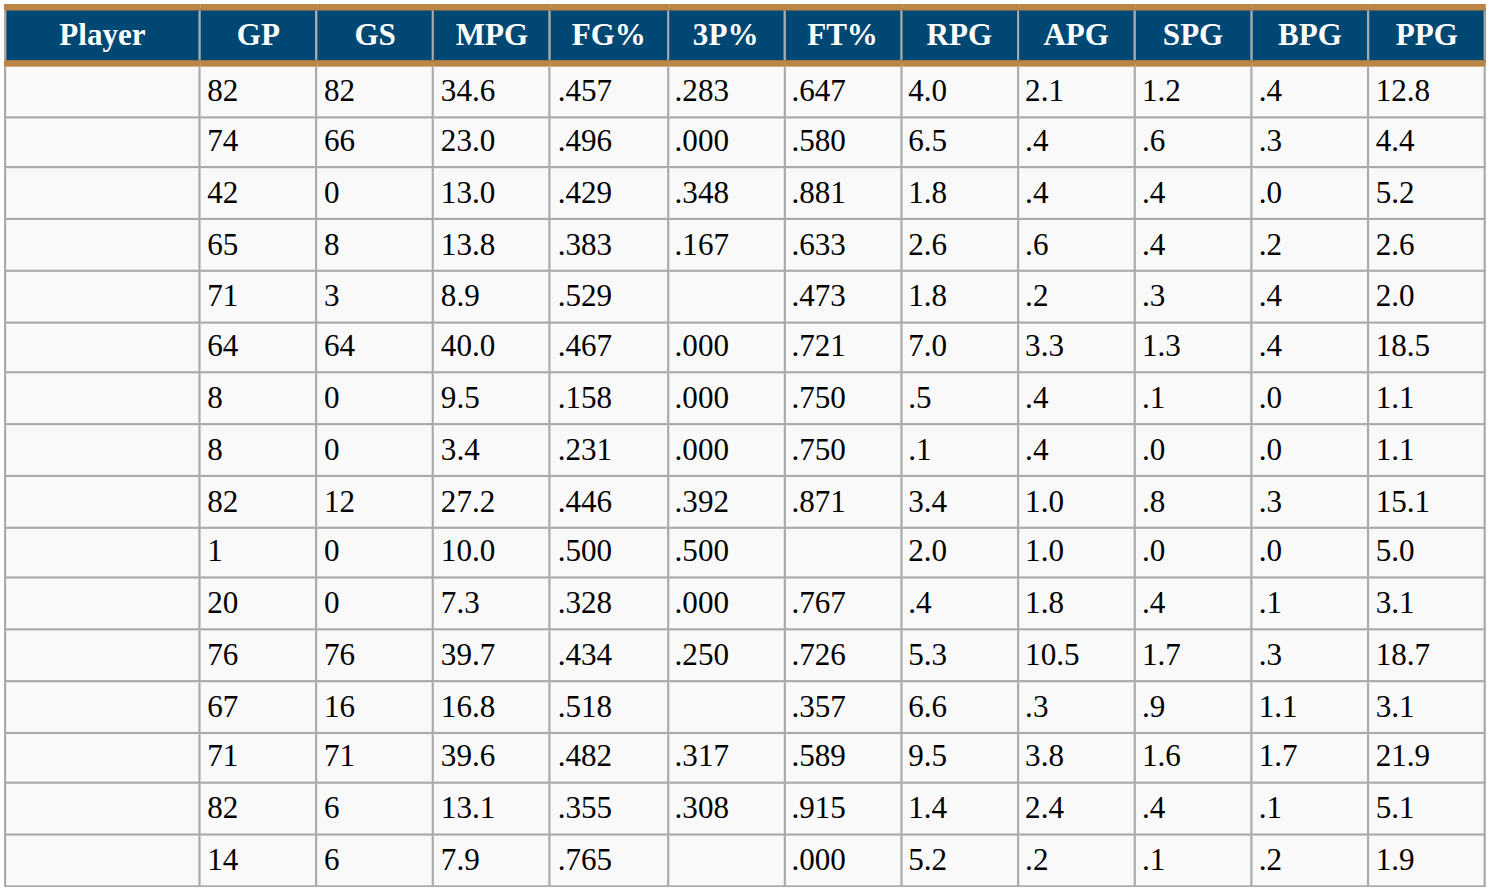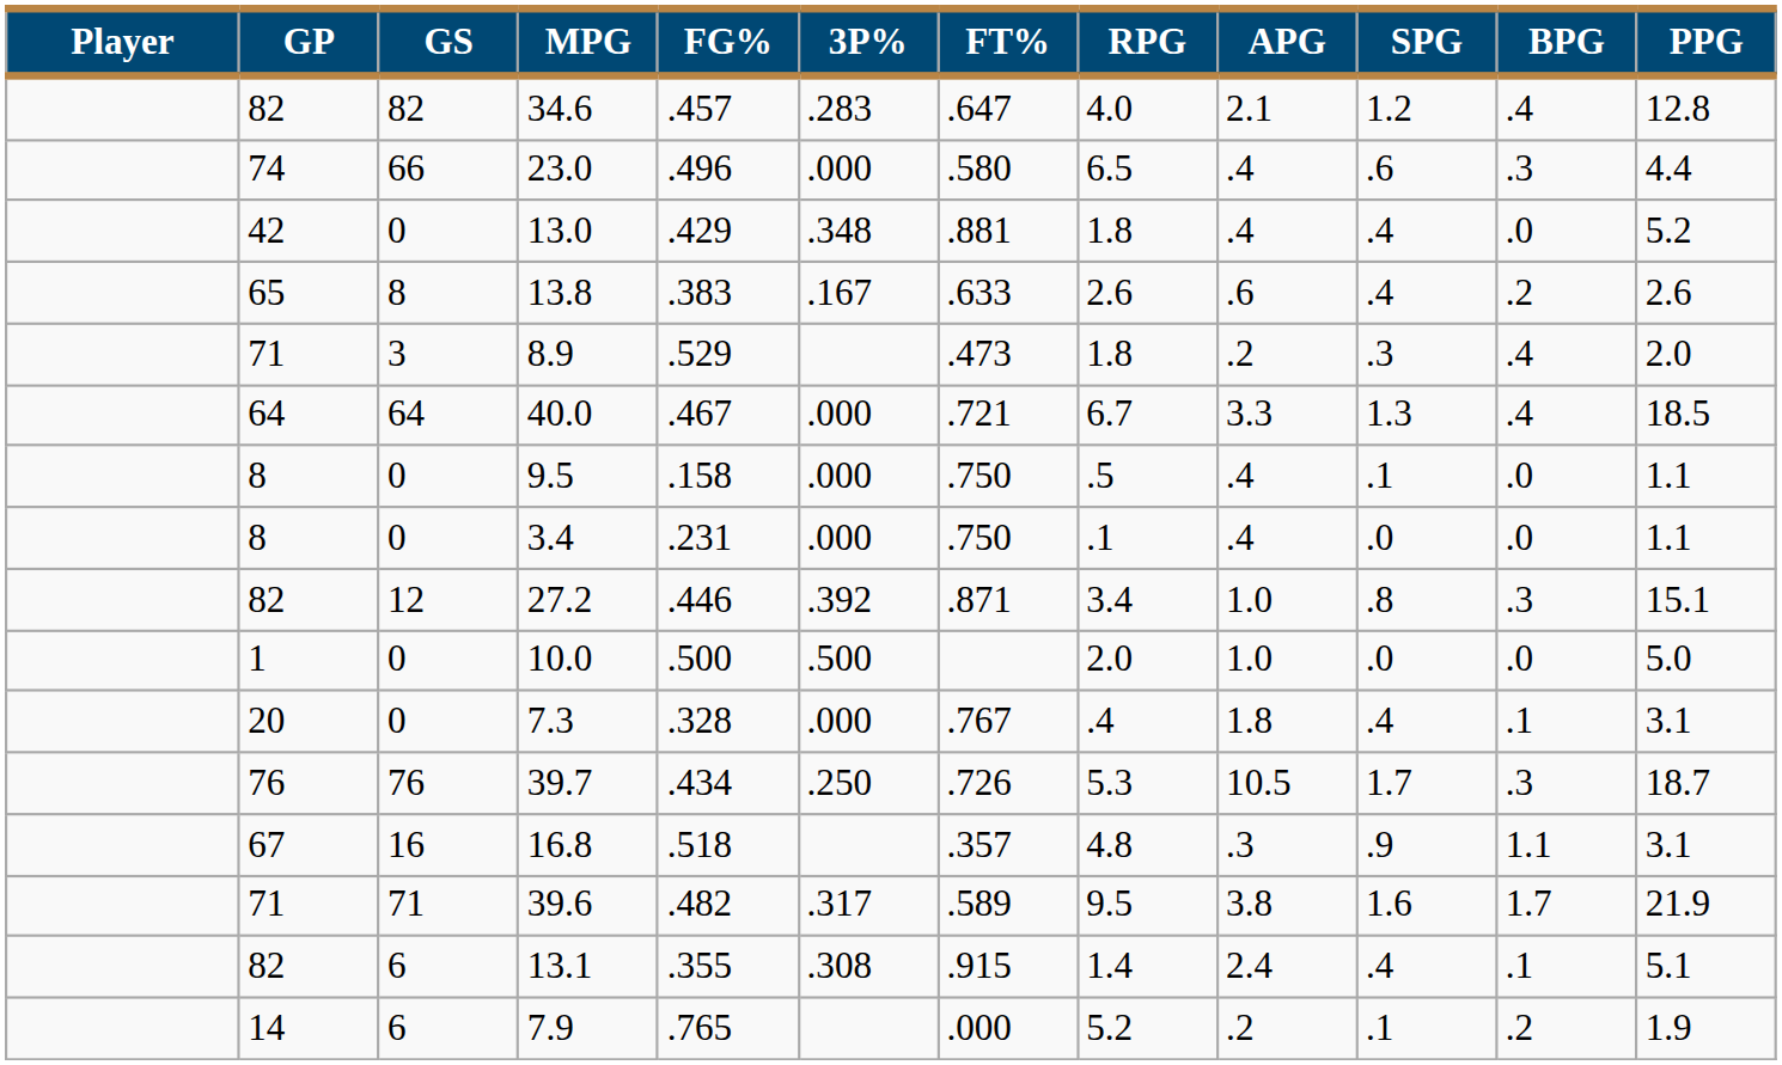40.0 | RPG: 7.0 -> 6.7
16.8 | RPG: 6.6 -> 4.8
